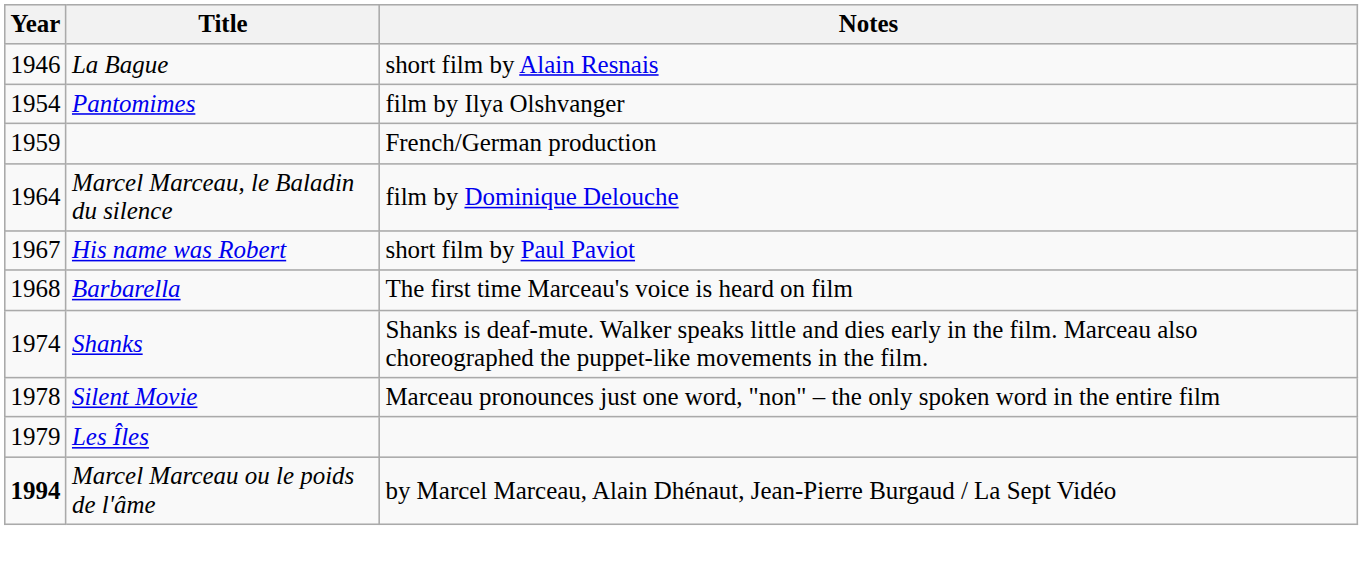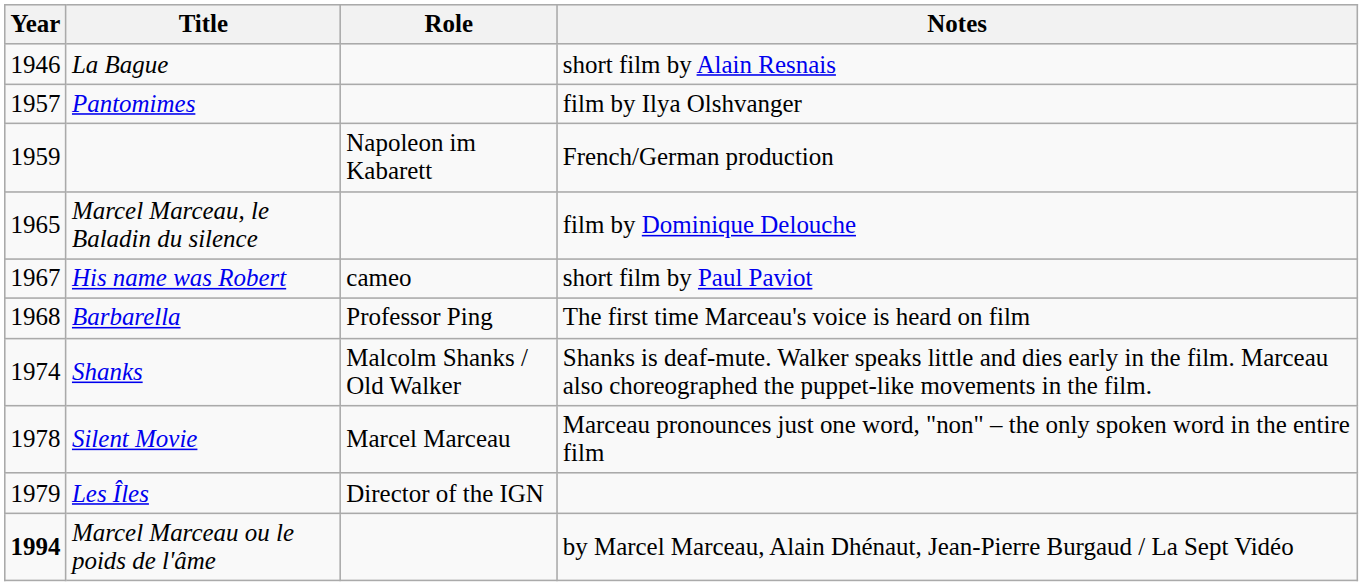+ column: Role | Napoleon im Kabarett | cameo | Professor Ping | Malcolm Shanks / Old Walker | Marcel Marceau | Director of the IGN
Pantomimes | Year: 1954 -> 1957
Marcel Marceau, le Baladin du silence | Year: 1964 -> 1965
